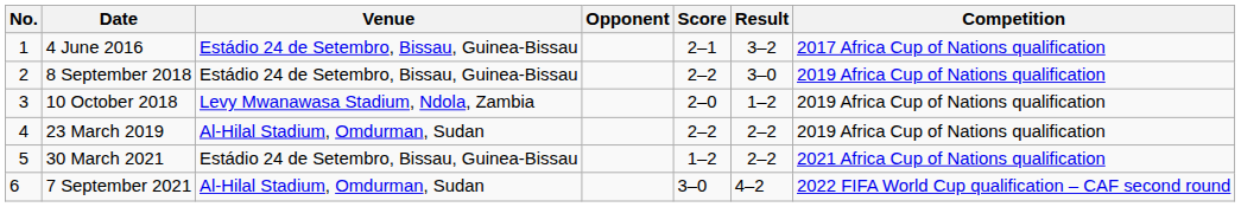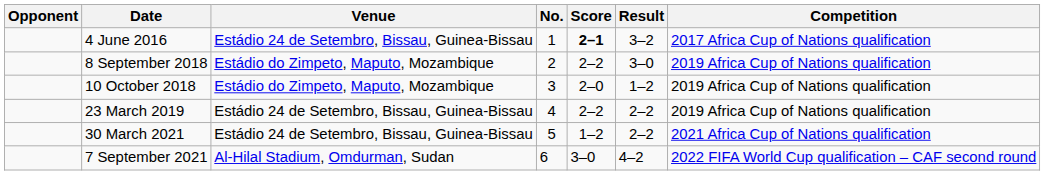columns swapped: No. <-> Opponent
4 June 2016 | Score: normal -> bold
8 September 2018 | Venue: Estádio 24 de Setembro, Bissau, Guinea-Bissau -> Estádio do Zimpeto, Maputo, Mozambique
10 October 2018 | Venue: Levy Mwanawasa Stadium, Ndola, Zambia -> Estádio do Zimpeto, Maputo, Mozambique
23 March 2019 | Venue: Al-Hilal Stadium, Omdurman, Sudan -> Estádio 24 de Setembro, Bissau, Guinea-Bissau
